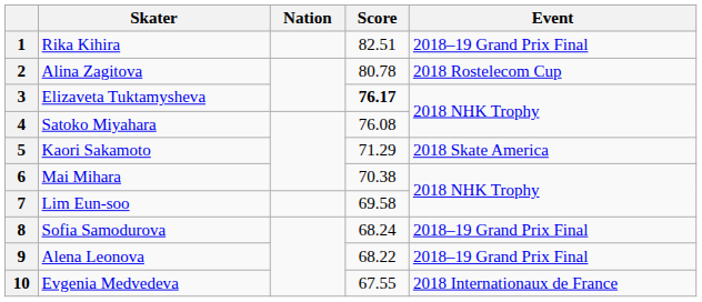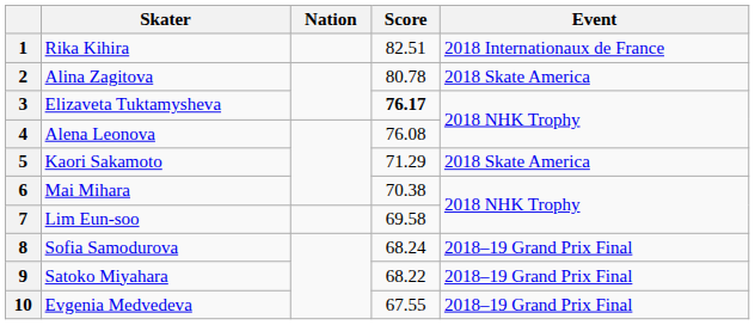1 | Event: 2018–19 Grand Prix Final -> 2018 Internationaux de France
2 | Event: 2018 Rostelecom Cup -> 2018 Skate America
4 | Skater: Satoko Miyahara -> Alena Leonova
9 | Skater: Alena Leonova -> Satoko Miyahara
10 | Event: 2018 Internationaux de France -> 2018–19 Grand Prix Final
